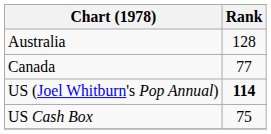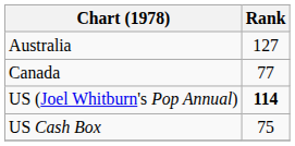Australia | Rank: 128 -> 127
